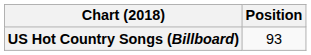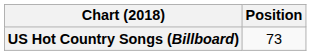US Hot Country Songs (Billboard) | Position: 93 -> 73
